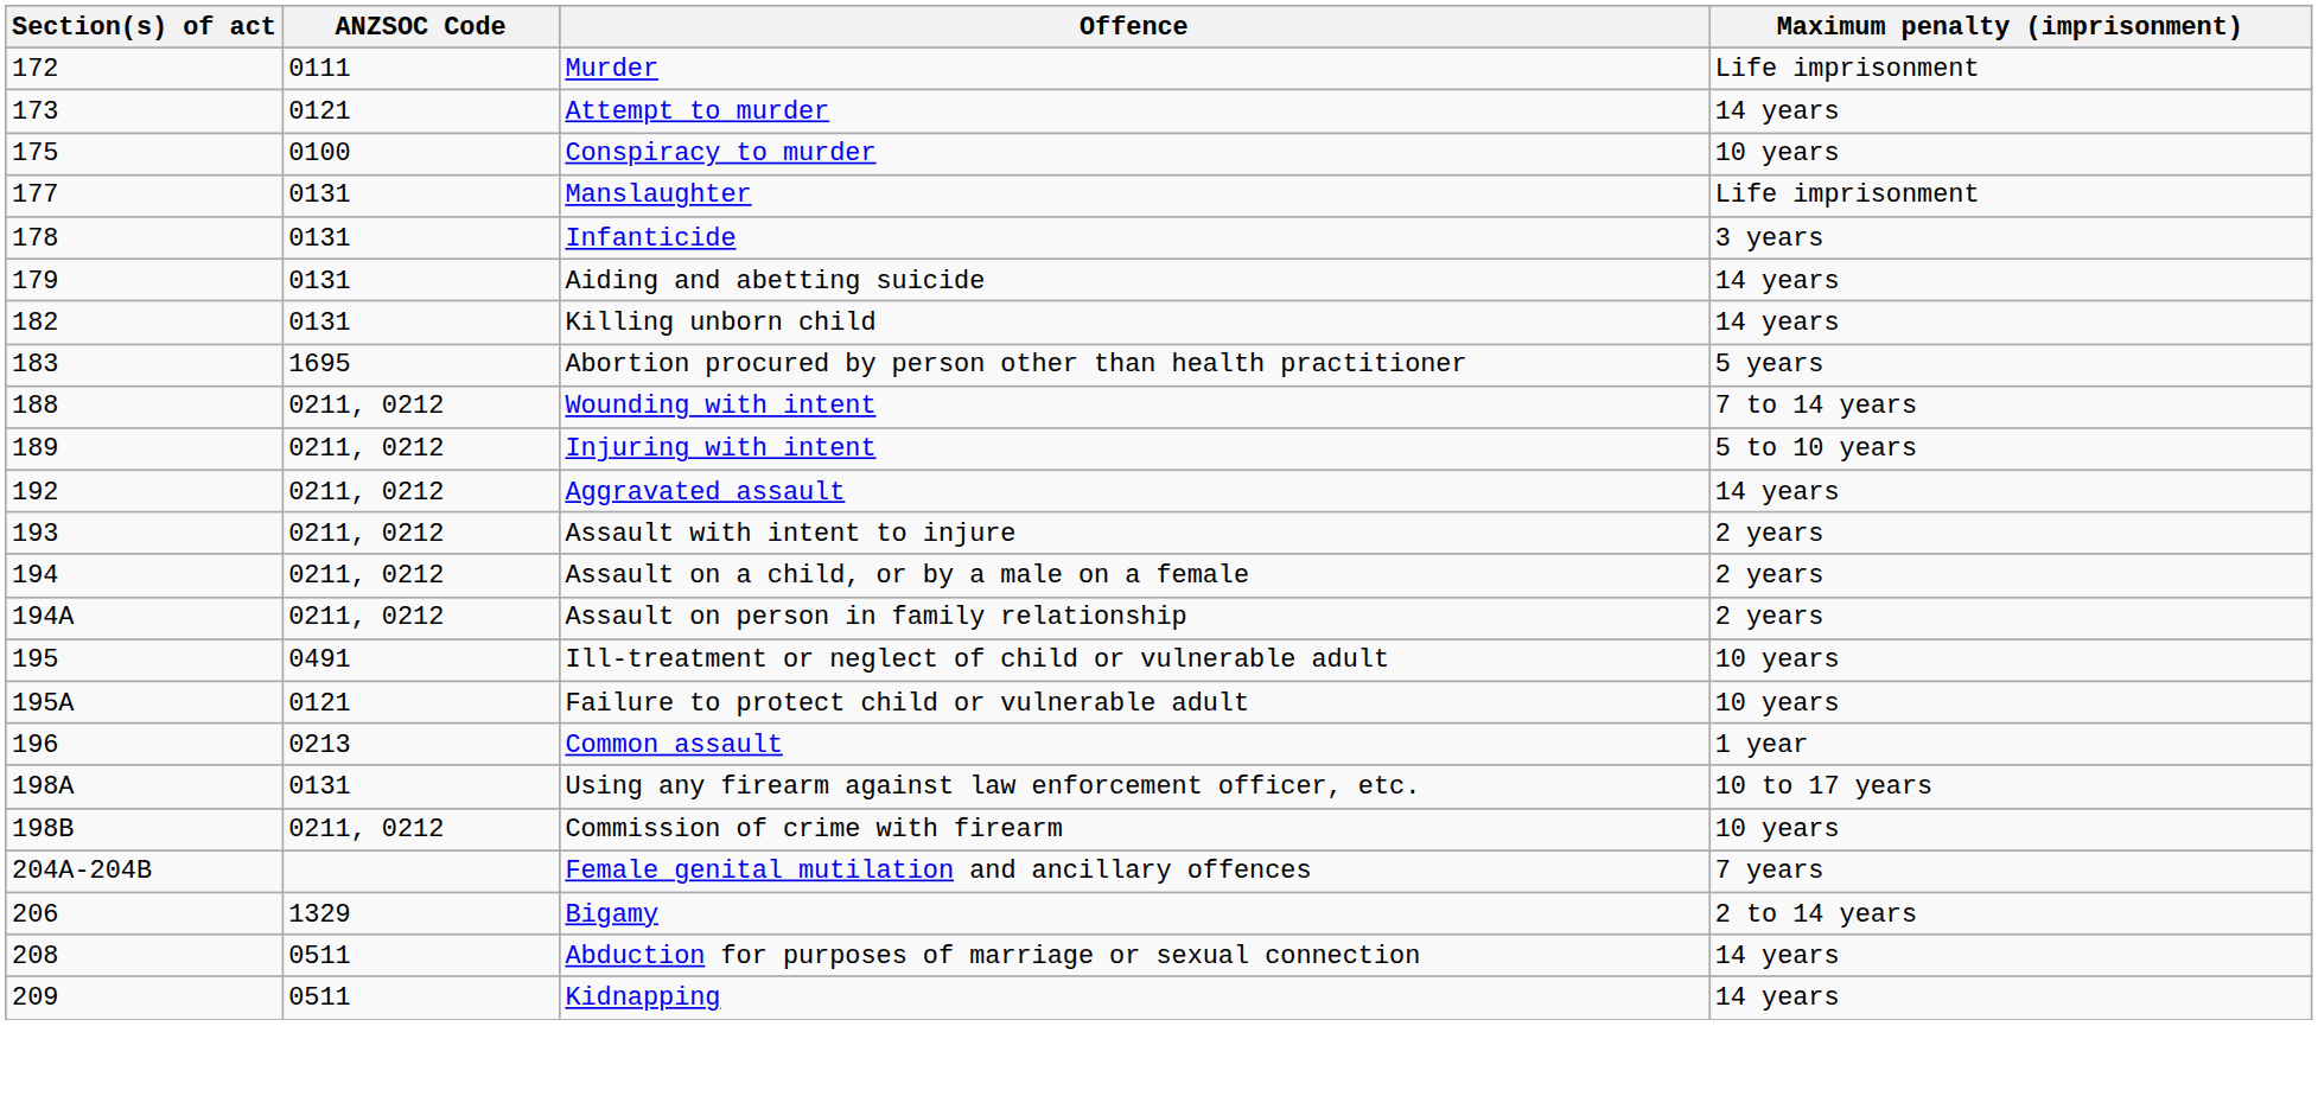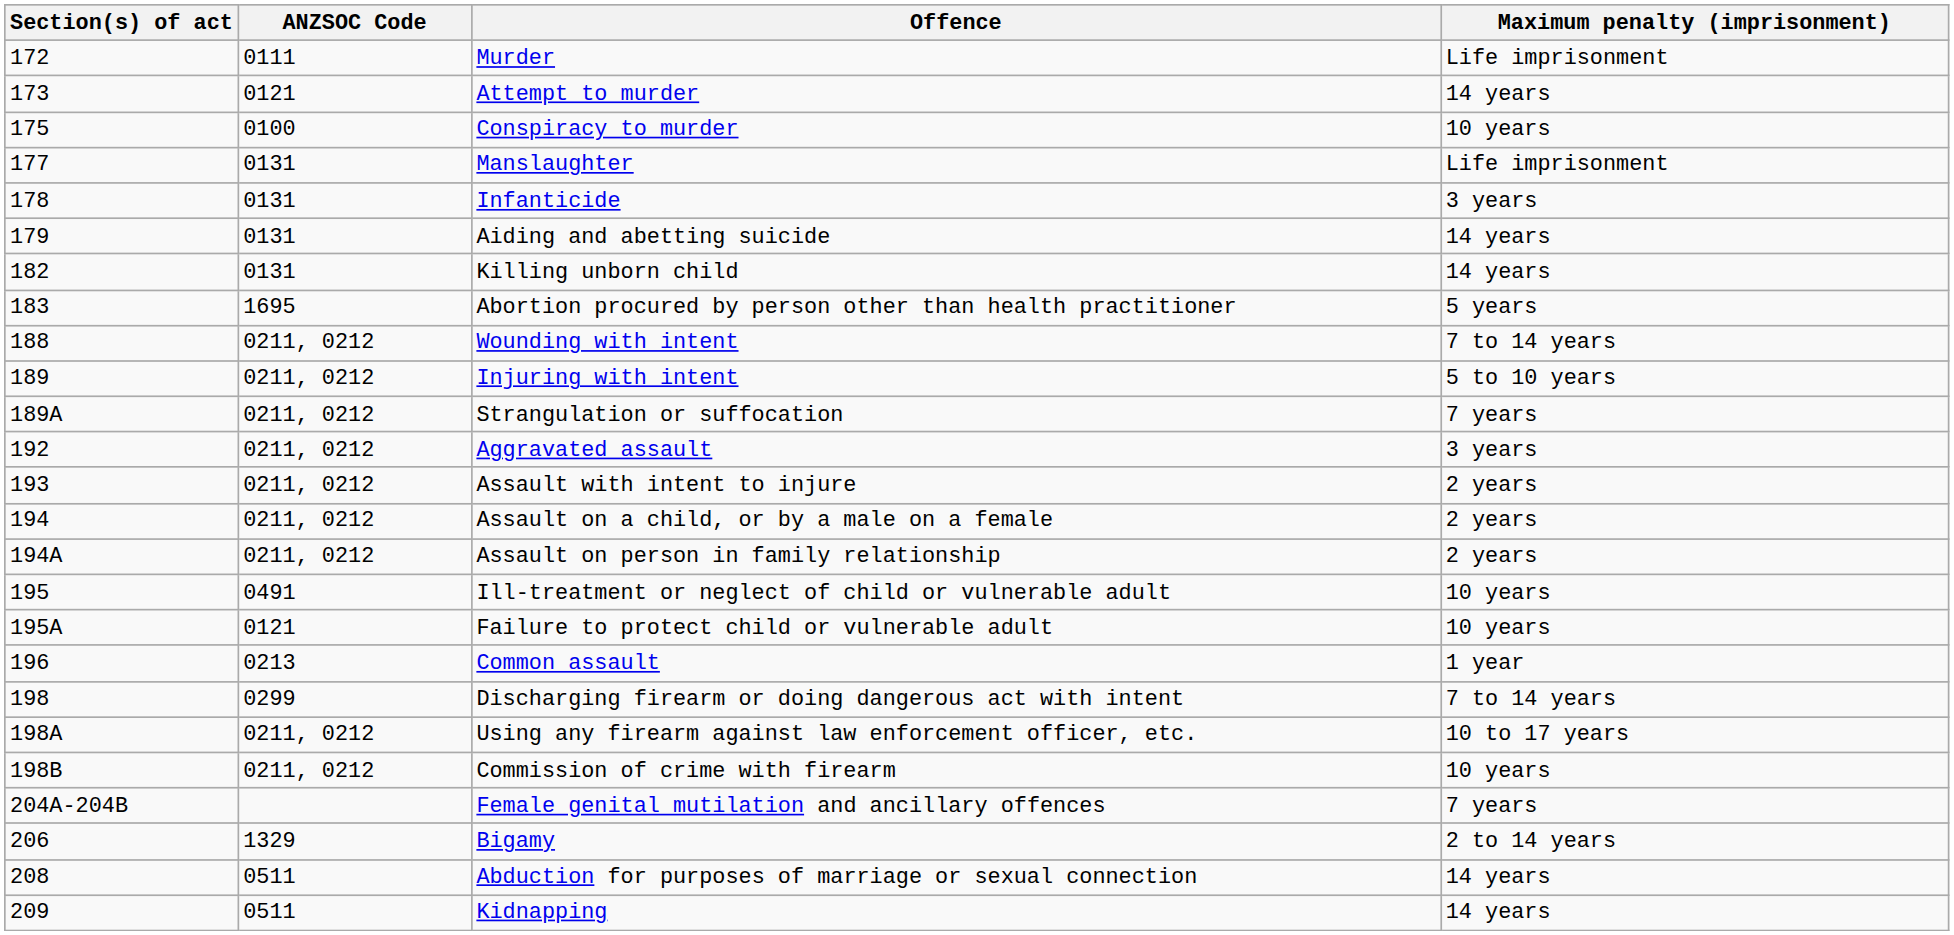+ row: 189A | 0211, 0212 | Strangulation or suffocation | 7 years
Aggravated assault | Maximum penalty (imprisonment): 14 years -> 3 years
+ row: 198 | 0299 | Discharging firearm or doing dangerous act with intent | 7 to 14 years
Using any firearm against law enforcement officer, etc. | ANZSOC Code: 0131 -> 0211, 0212
